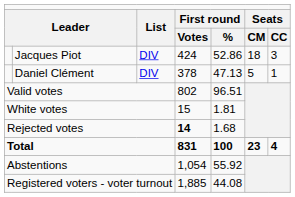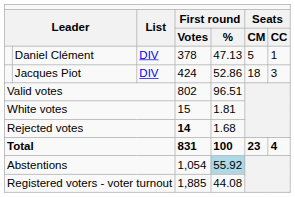rows swapped: Jacques Piot <-> Daniel Clément
Abstentions | column 5: no background -> lightblue background
